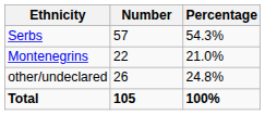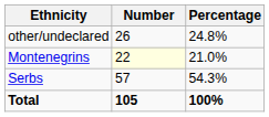rows swapped: Serbs <-> other/undeclared
Montenegrins | Number: no background -> lightyellow background
